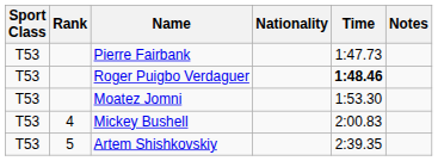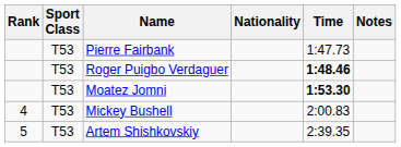columns swapped: Rank <-> Sport Class
Moatez Jomni | Time: normal -> bold
